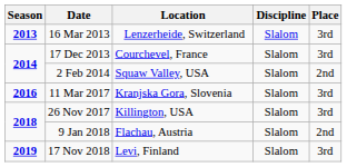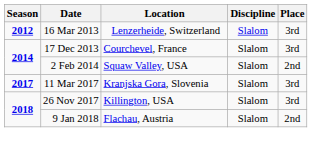16 Mar 2013 | Season: 2013 -> 2012
11 Mar 2017 | Season: 2016 -> 2017
- row: 2019 | 17 Nov 2018 | Levi, Finland | Slalom | 3rd
